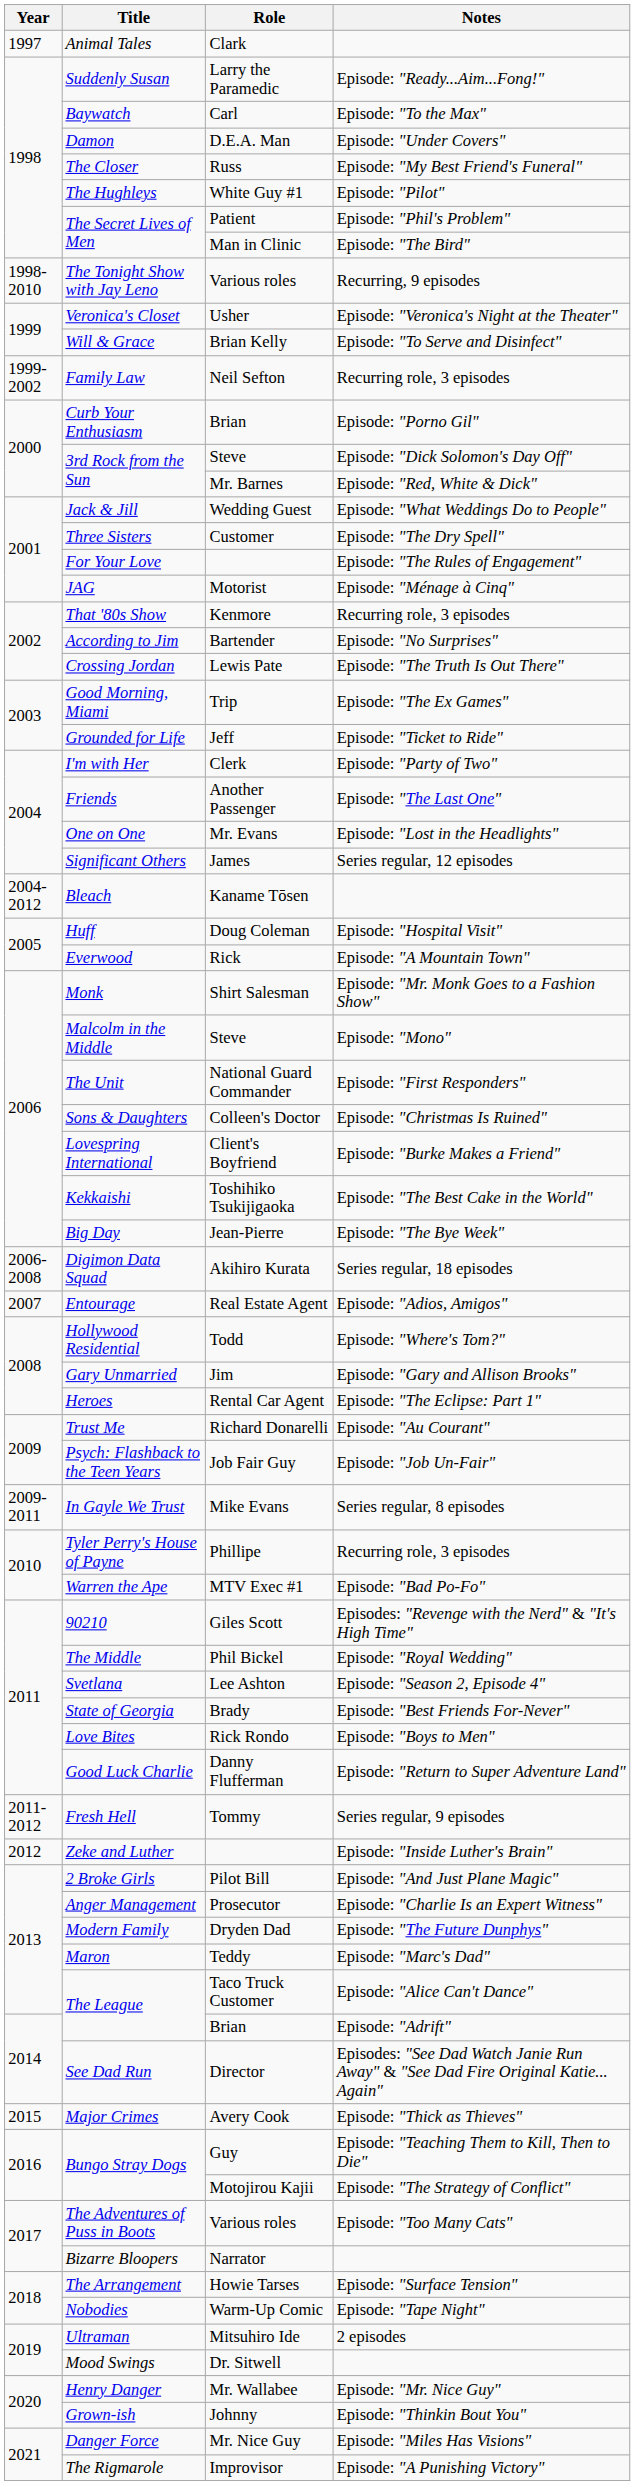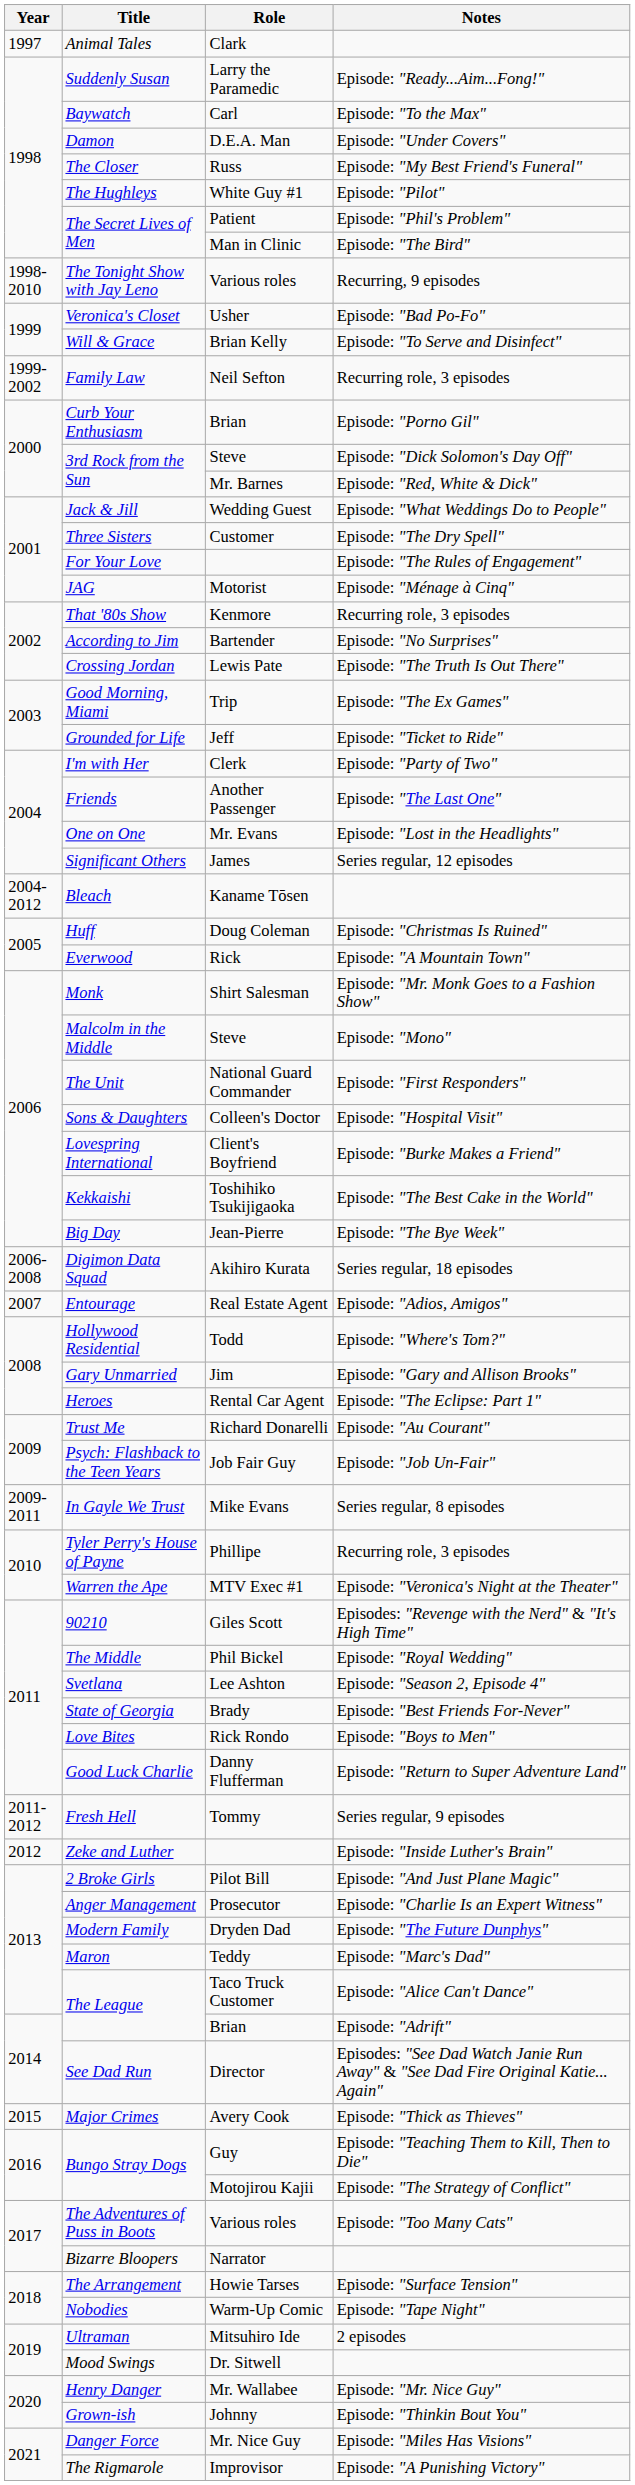Veronica's Closet | Notes: Episode: "Veronica's Night at the Theater" -> Episode: "Bad Po-Fo"
Huff | Notes: Episode: "Hospital Visit" -> Episode: "Christmas Is Ruined"
Sons & Daughters | Notes: Episode: "Christmas Is Ruined" -> Episode: "Hospital Visit"
Warren the Ape | Notes: Episode: "Bad Po-Fo" -> Episode: "Veronica's Night at the Theater"
